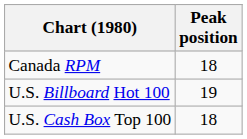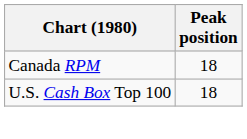- row: U.S. Billboard Hot 100 | 19
